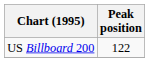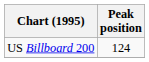US Billboard 200 | Peak position: 122 -> 124
